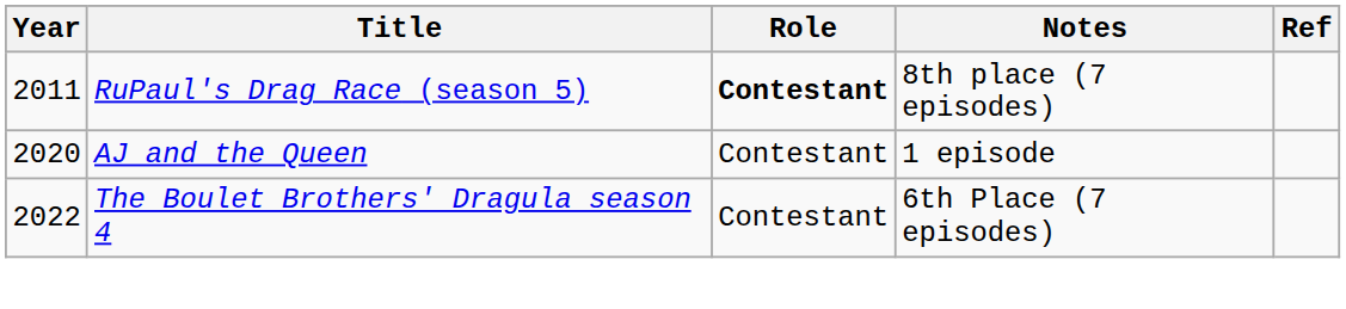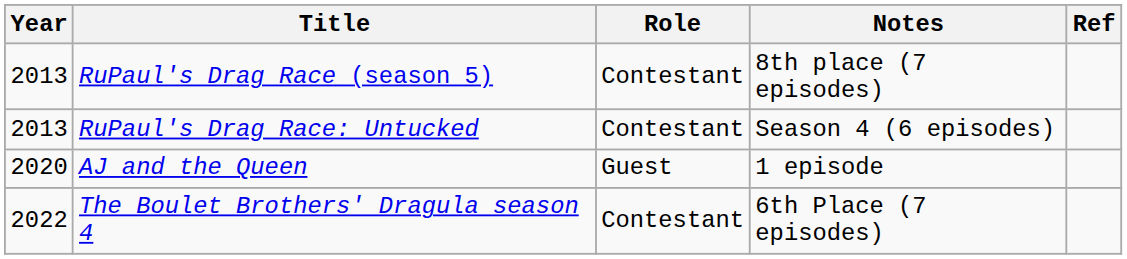RuPaul's Drag Race (season 5) | Year: 2011 -> 2013
RuPaul's Drag Race (season 5) | Role: bold -> normal
+ row: 2013 | RuPaul's Drag Race: Untucked | Contestant | Season 4 (6 episodes)
AJ and the Queen | Role: Contestant -> Guest
